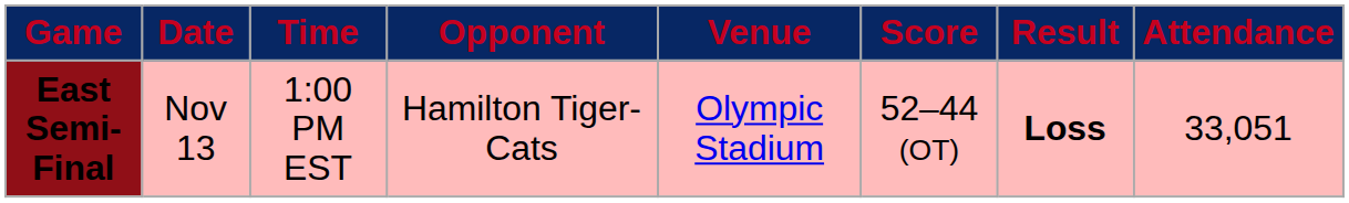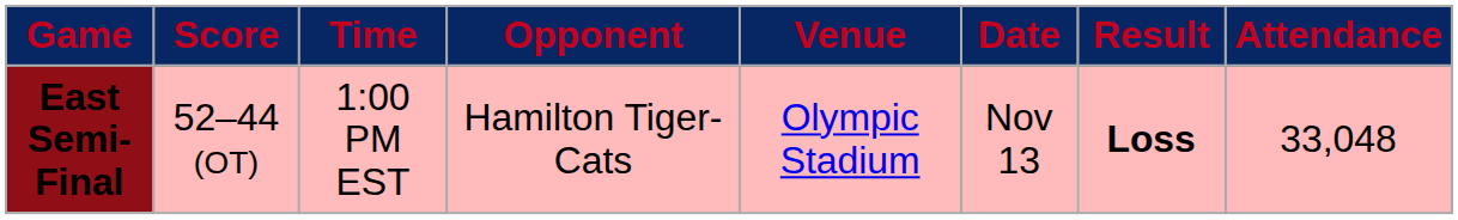columns swapped: Date <-> Score
East Semi-Final | Attendance: 33,051 -> 33,048
